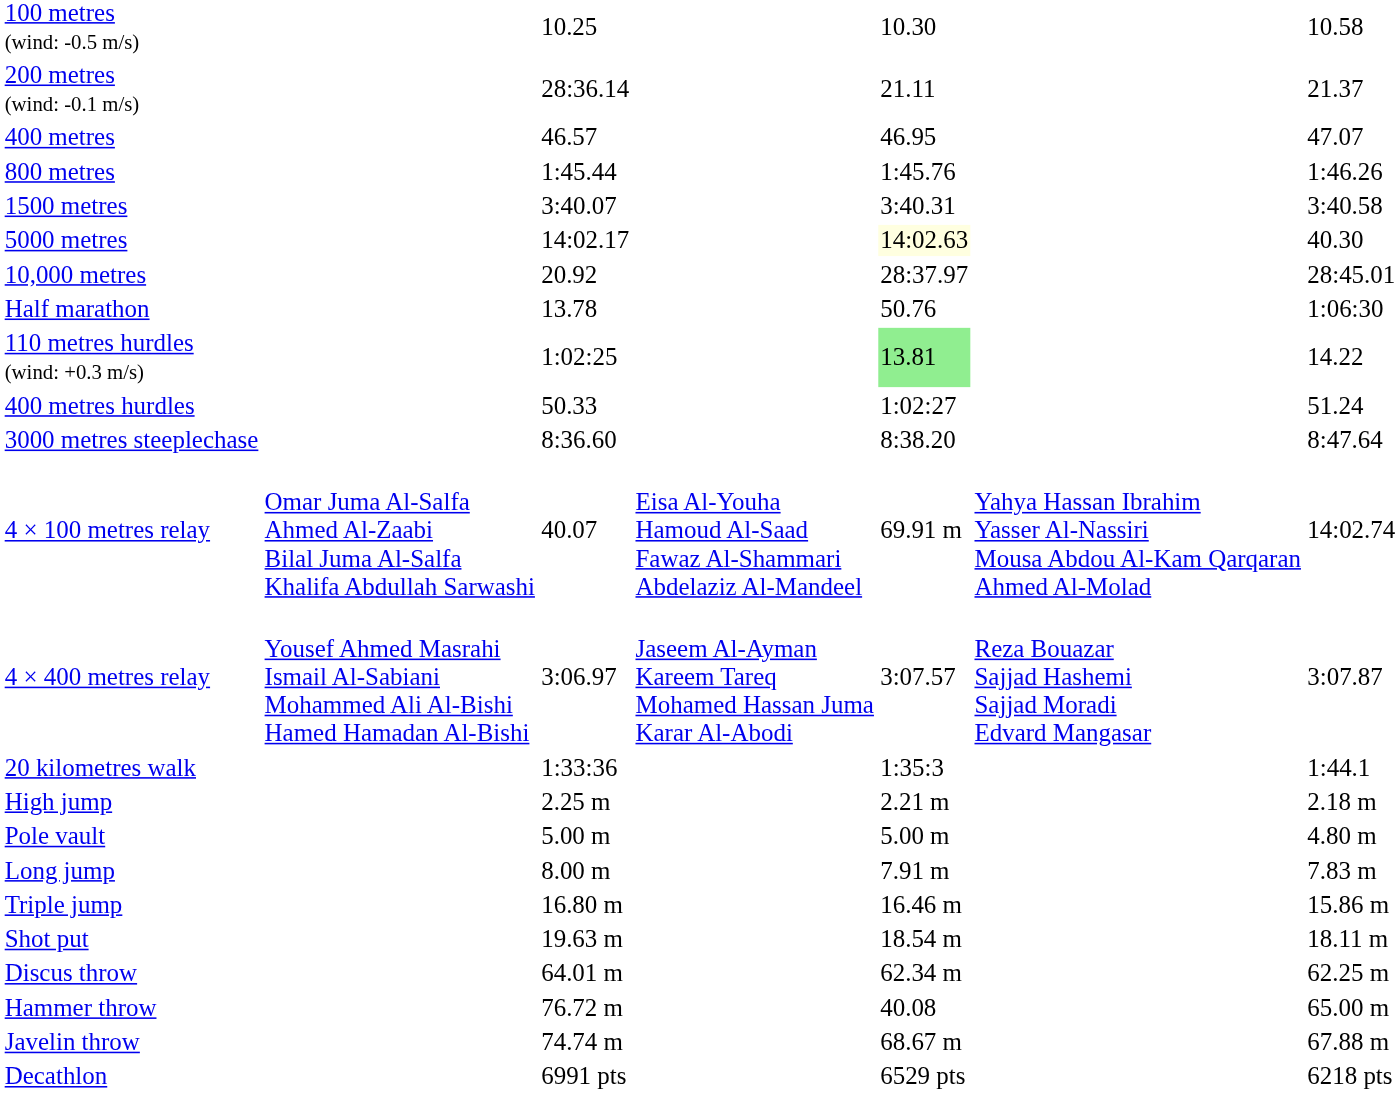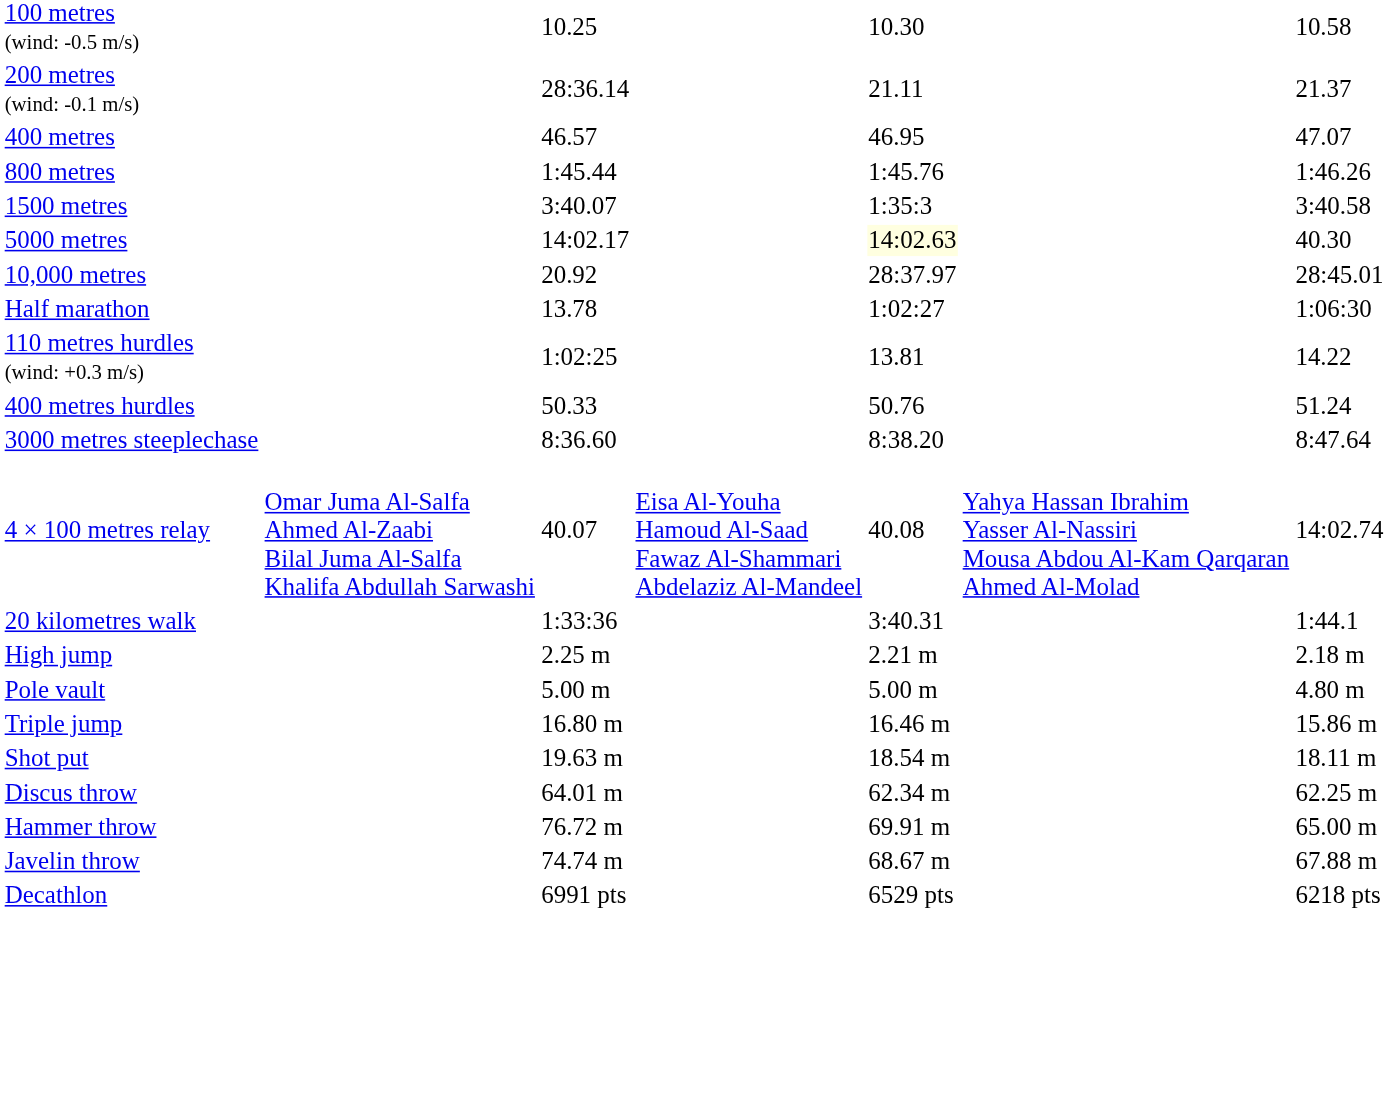1500 metres | column 5: 3:40.31 -> 1:35:3
Half marathon | column 5: 50.76 -> 1:02:27
110 metres hurdles (wind: +0.3 m/s) | column 5: lightgreen background -> no background
400 metres hurdles | column 5: 1:02:27 -> 50.76
4 × 100 metres relay | column 5: 69.91 m -> 40.08
- row: 4 × 400 metres relay | Yousef Ahmed Masrahi Ismail Al-Sabiani Mohammed Ali Al-Bishi Hamed Hamadan Al-Bishi | 3:06.97 | Jaseem Al-Ayman Kareem Tareq Mohamed Hassan Juma Karar Al-Abodi | 3:07.57 | Reza Bouazar Sajjad Hashemi Sajjad Moradi Edvard Mangasar | 3:07.87
20 kilometres walk | column 5: 1:35:3 -> 3:40.31
- row: Long jump | 8.00 m | 7.91 m | 7.83 m
Hammer throw | column 5: 40.08 -> 69.91 m
